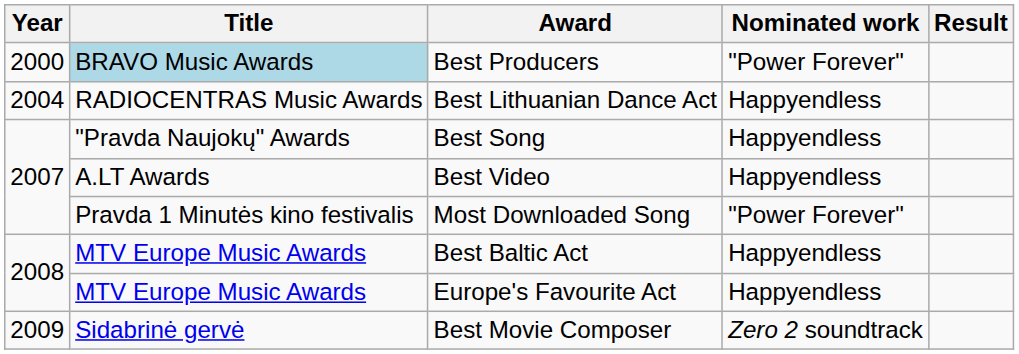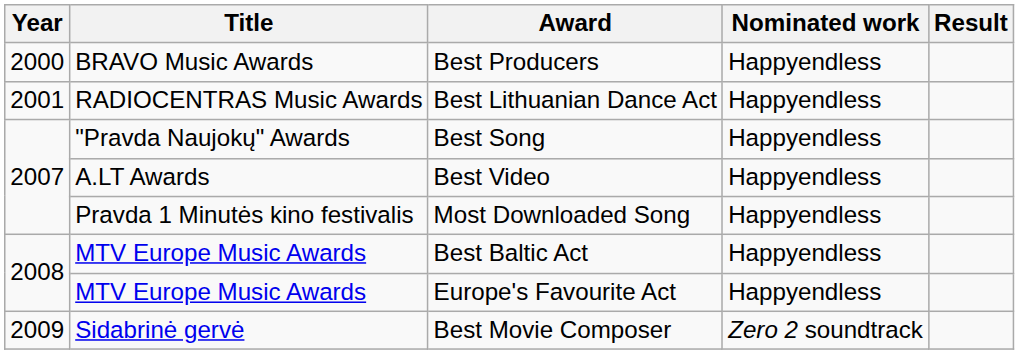Best Producers | Title: lightblue background -> no background
Best Producers | Nominated work: "Power Forever" -> Happyendless
Best Lithuanian Dance Act | Year: 2004 -> 2001
Most Downloaded Song | Nominated work: "Power Forever" -> Happyendless
